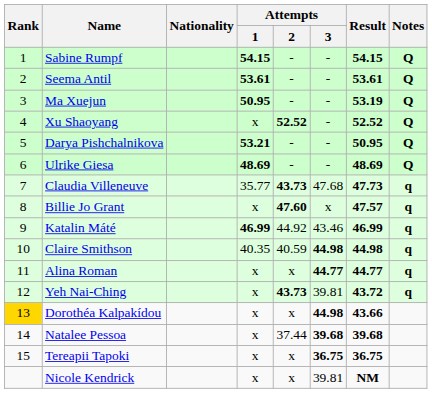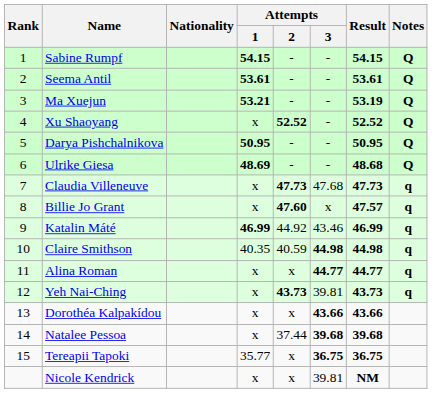Ma Xuejun | Attempts / 1: 50.95 -> 53.21
Darya Pishchalnikova | Attempts / 1: 53.21 -> 50.95
Ulrike Giesa | Result: 48.69 -> 48.68
Claudia Villeneuve | Attempts / 1: 35.77 -> x
Claudia Villeneuve | Attempts / 2: 43.73 -> 47.73
Yeh Nai-Ching | Result: 43.72 -> 43.73
Dorothéa Kalpakídou | Rank: gold background -> no background
Dorothéa Kalpakídou | Attempts / 3: 44.98 -> 43.66
Tereapii Tapoki | Attempts / 1: x -> 35.77
